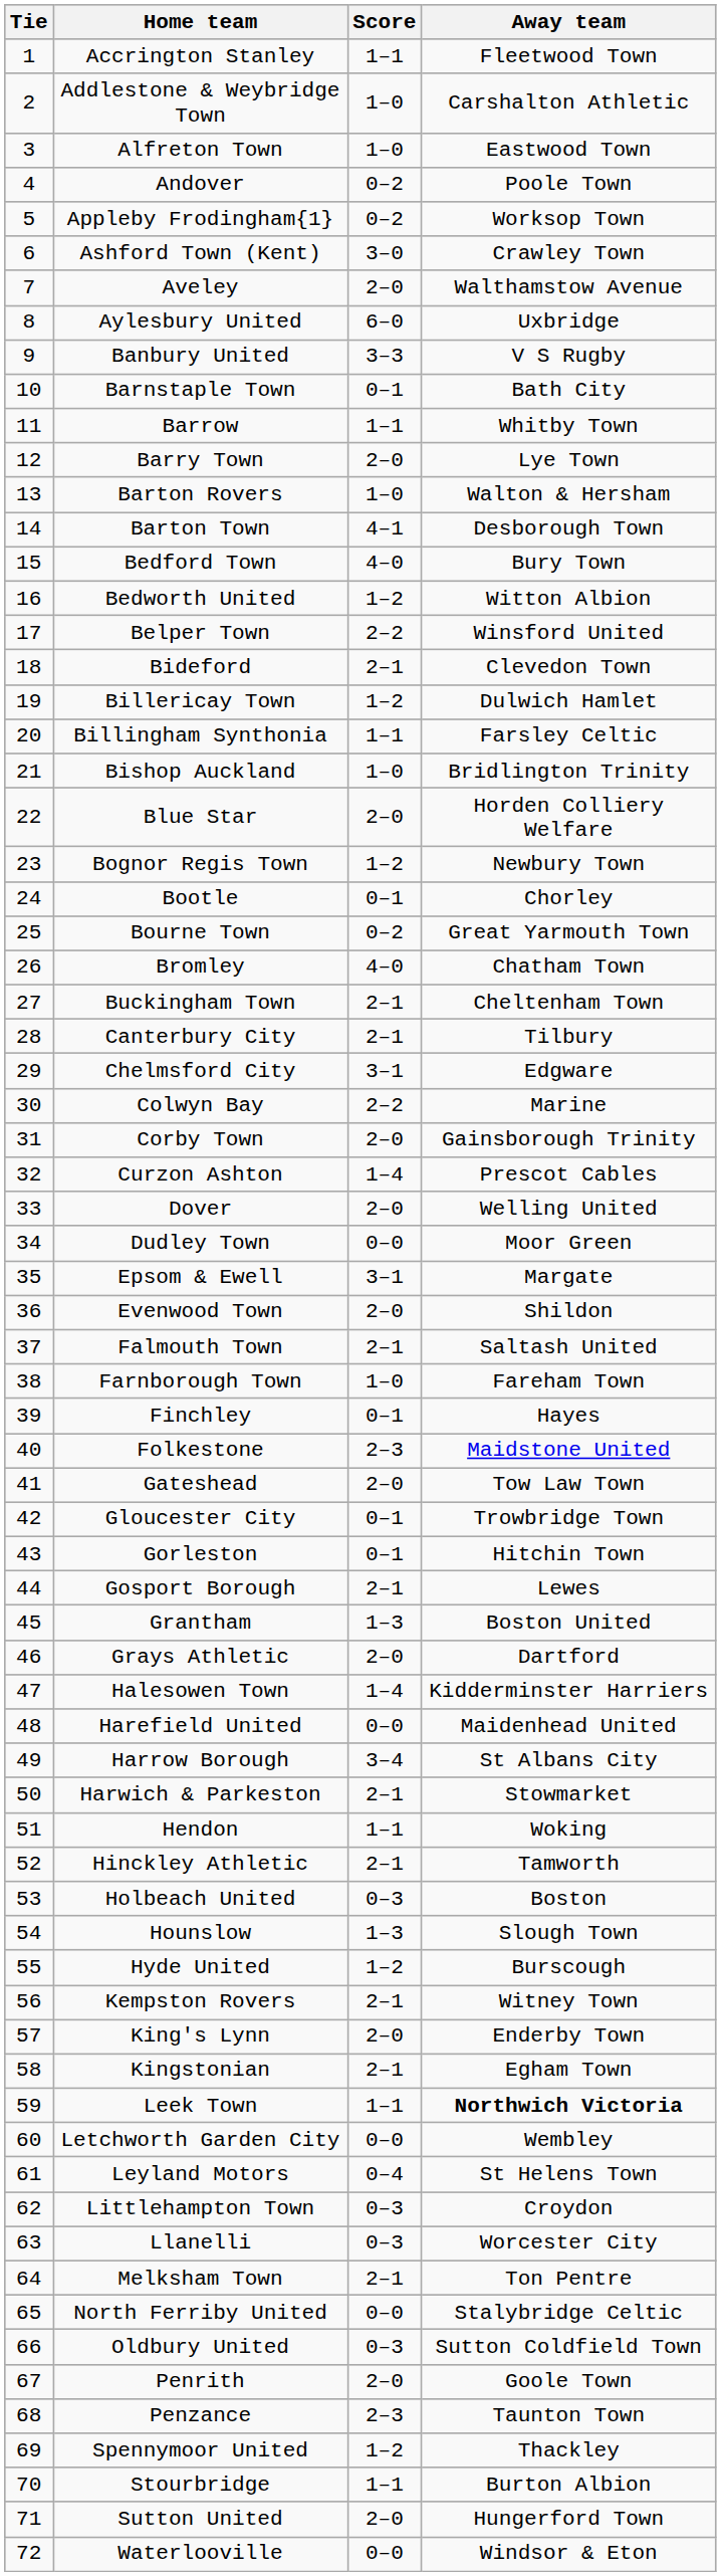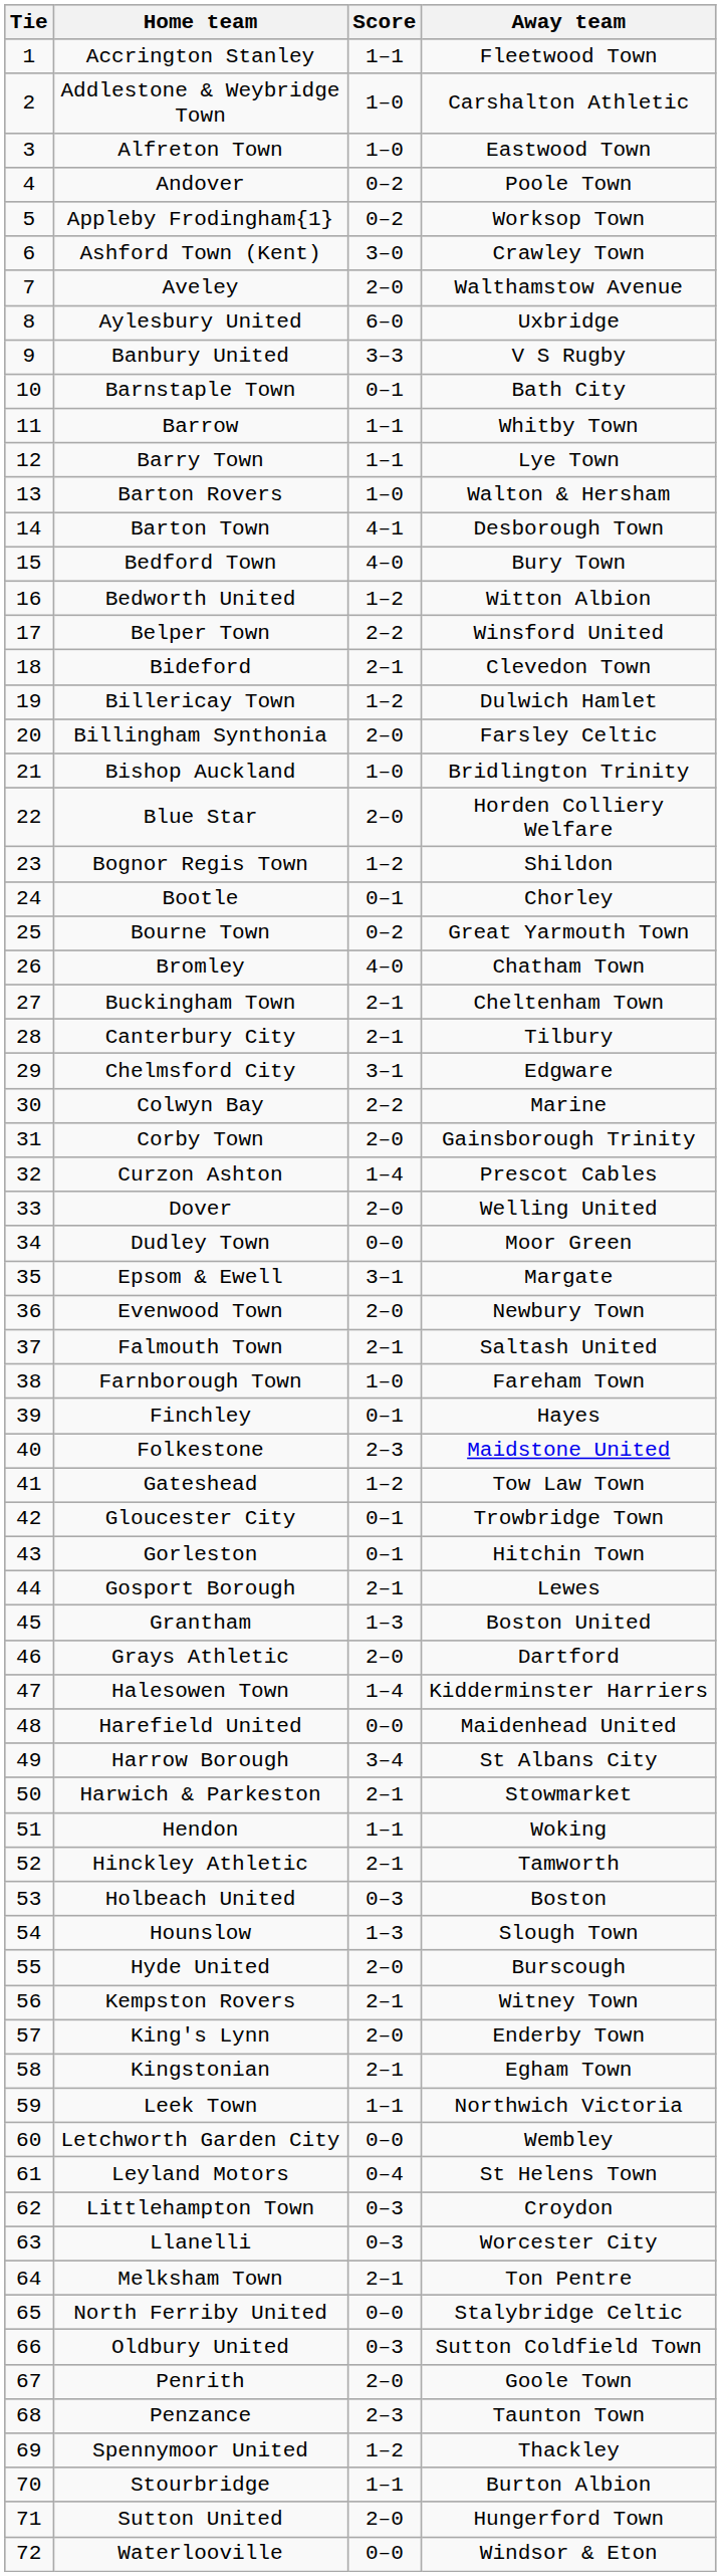Barry Town | Score: 2–0 -> 1–1
Billingham Synthonia | Score: 1–1 -> 2–0
Bognor Regis Town | Away team: Newbury Town -> Shildon
Evenwood Town | Away team: Shildon -> Newbury Town
Gateshead | Score: 2–0 -> 1–2
Hyde United | Score: 1–2 -> 2–0
Leek Town | Away team: bold -> normal
